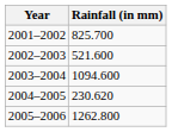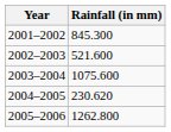2001–2002 | Rainfall (in mm): 825.700 -> 845.300
2003–2004 | Rainfall (in mm): 1094.600 -> 1075.600
